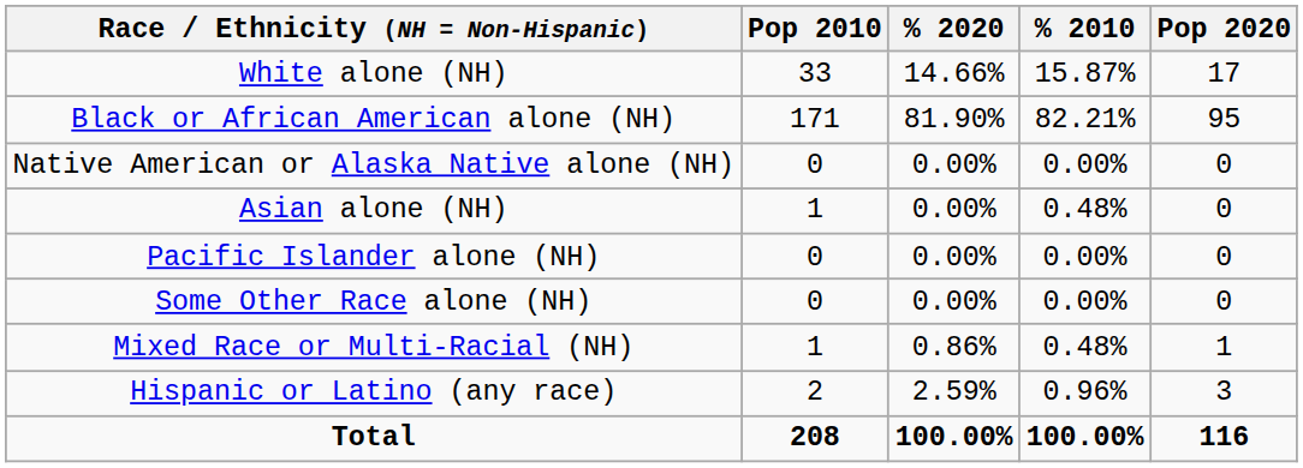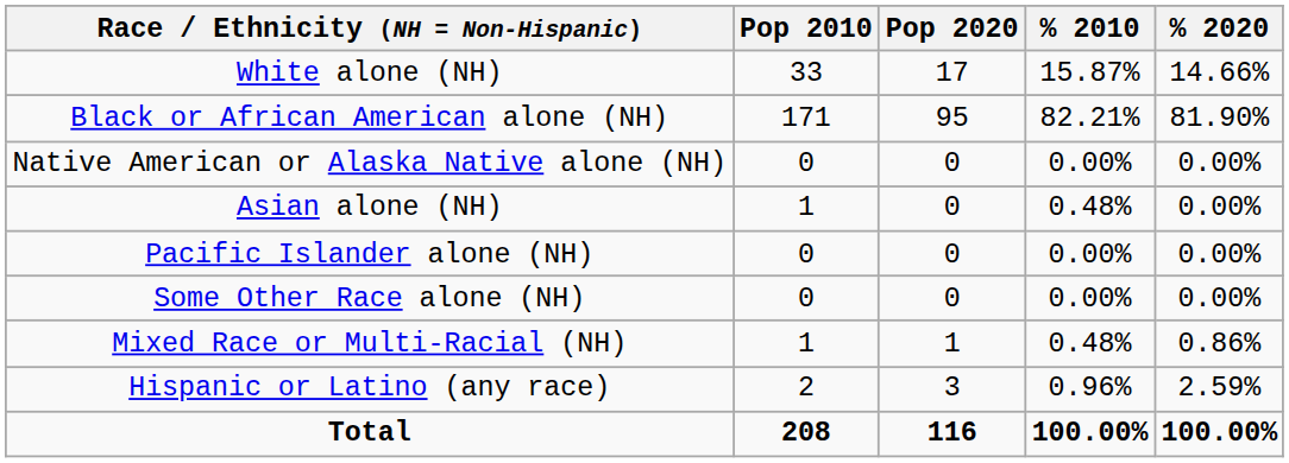columns swapped: Pop 2020 <-> % 2020
